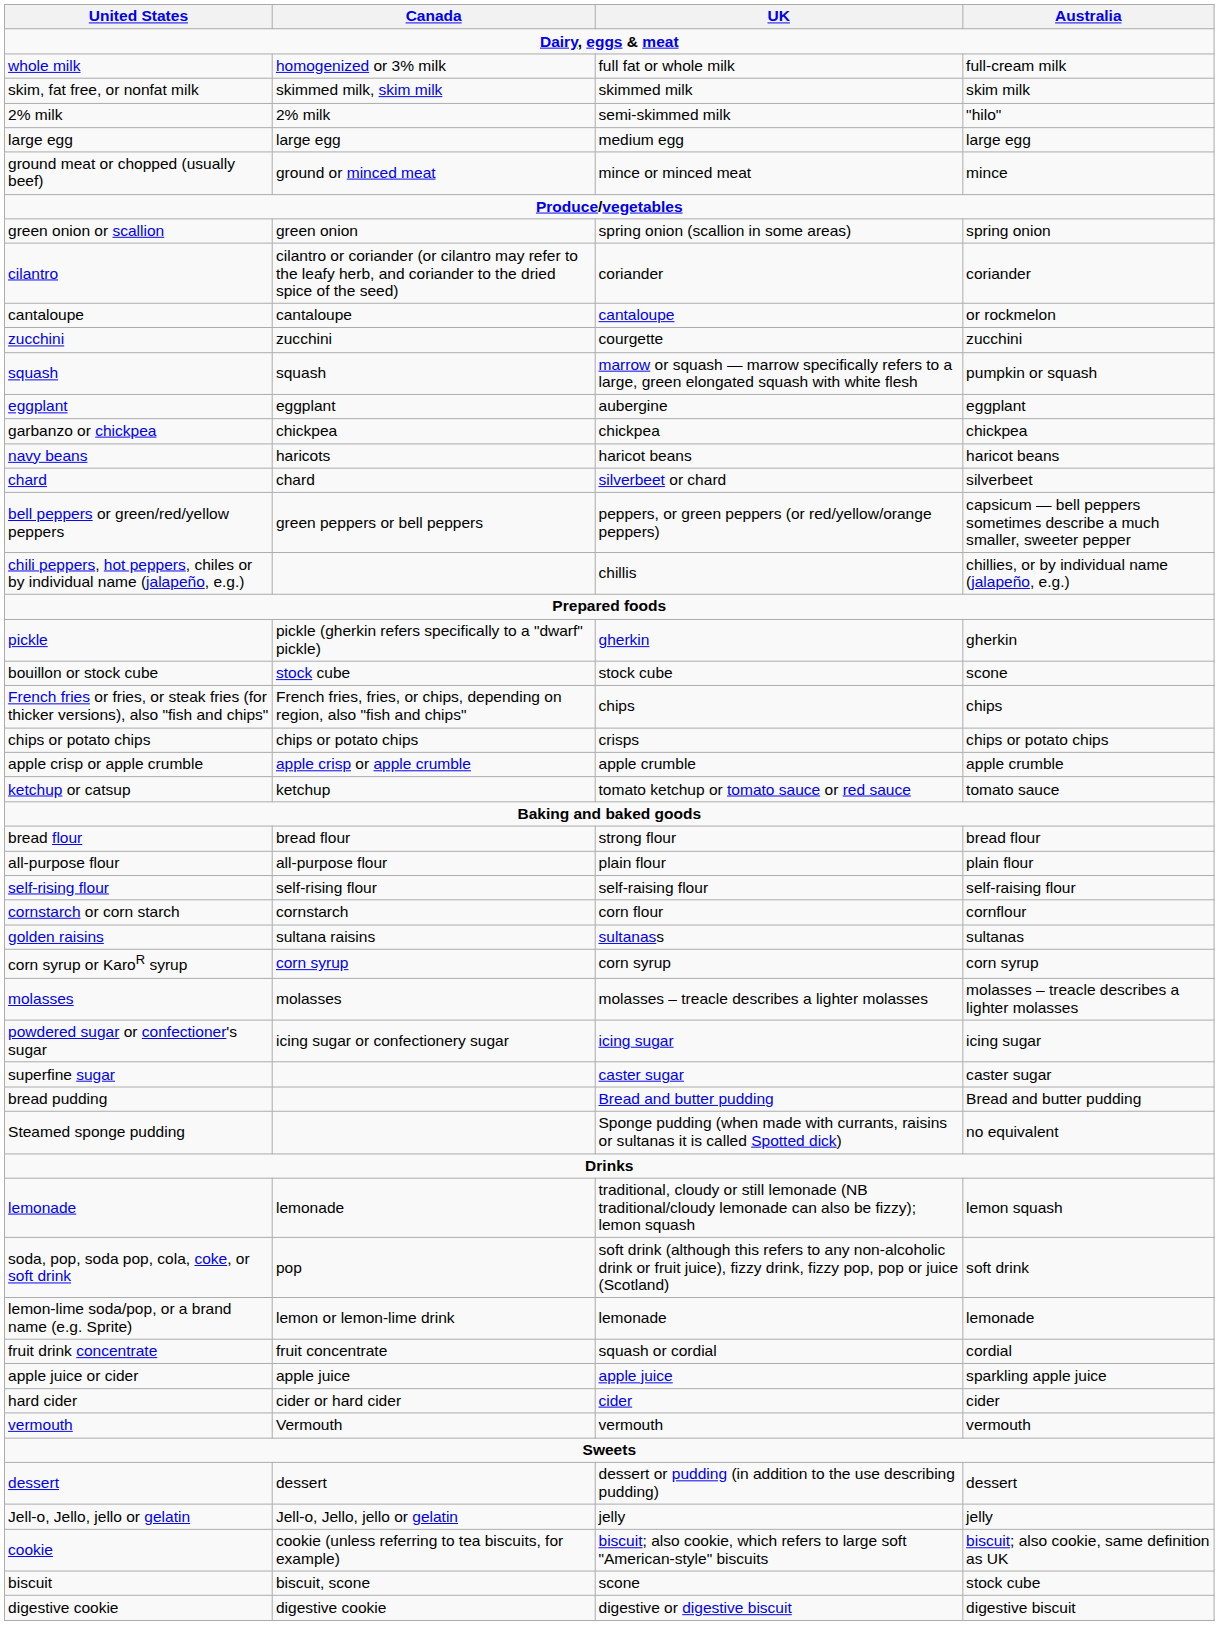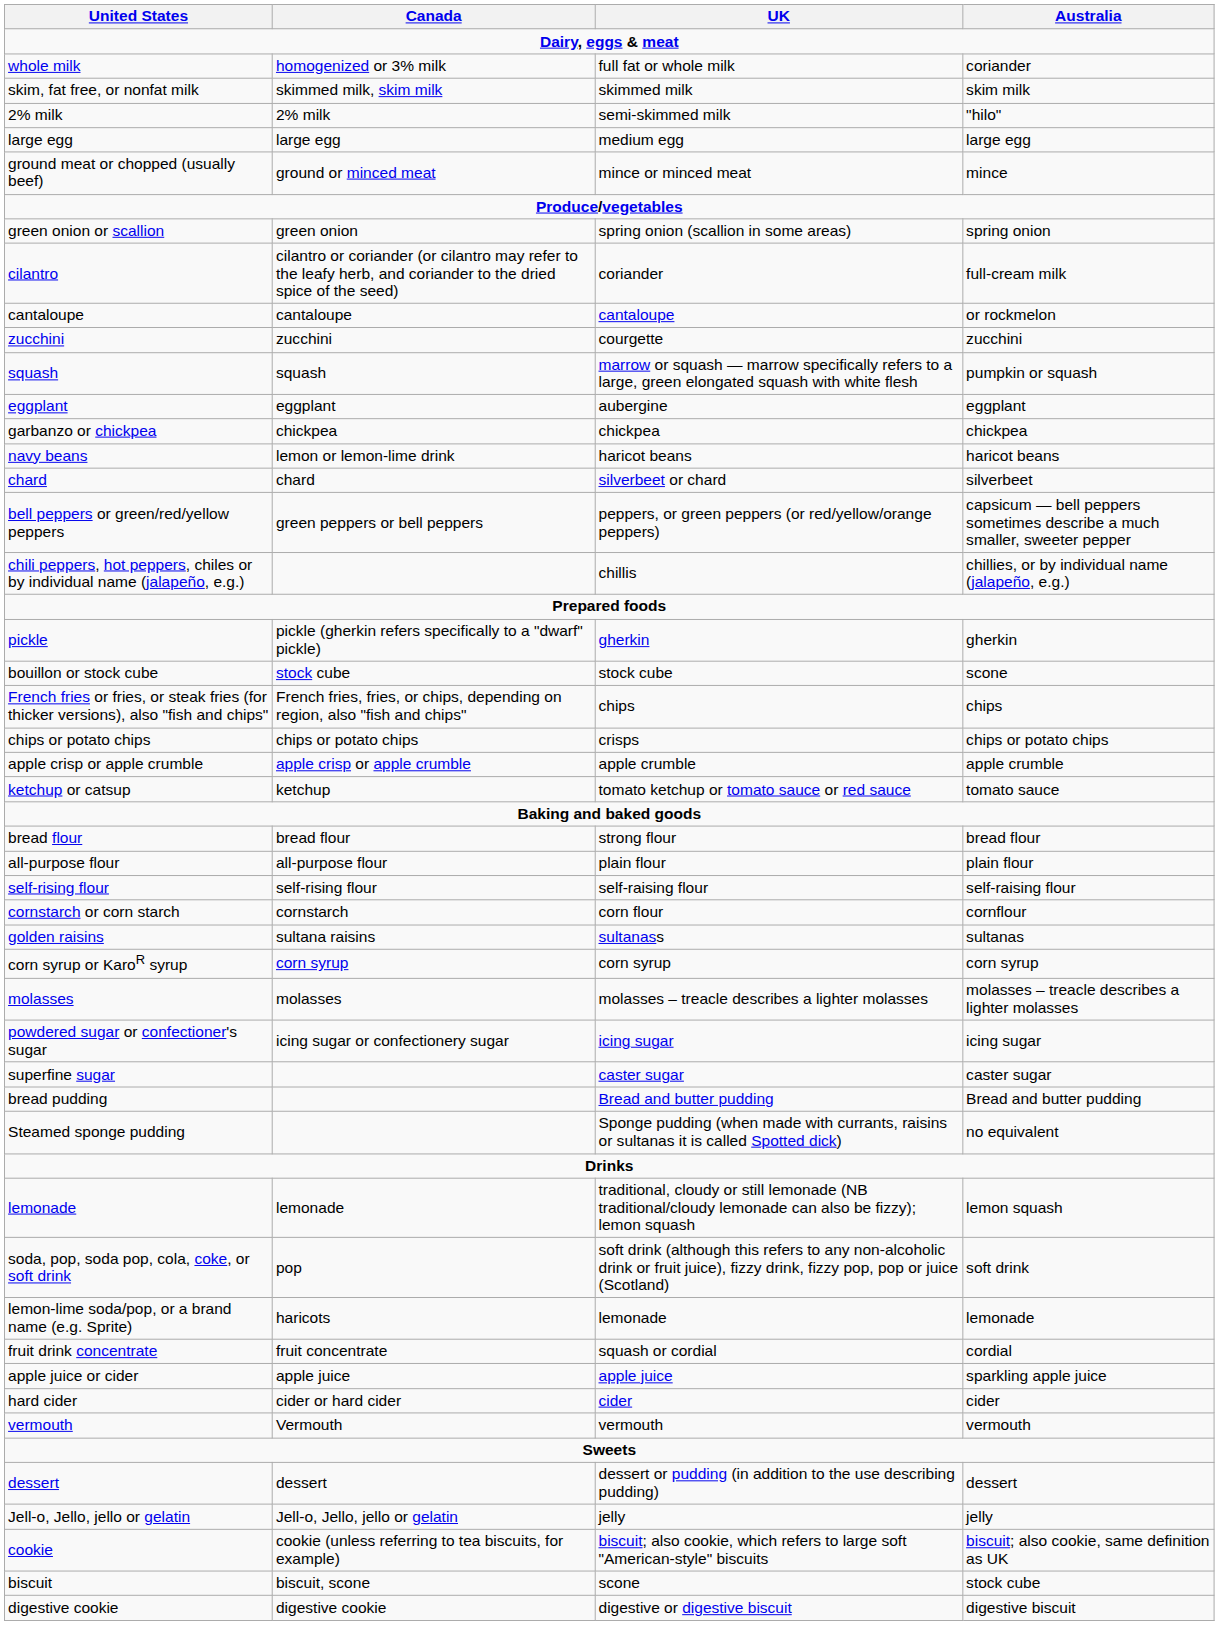whole milk | Australia: full-cream milk -> coriander
cilantro | Australia: coriander -> full-cream milk
navy beans | Canada: haricots -> lemon or lemon-lime drink
lemon-lime soda/pop, or a brand name (e.g. Sprite) | Canada: lemon or lemon-lime drink -> haricots
